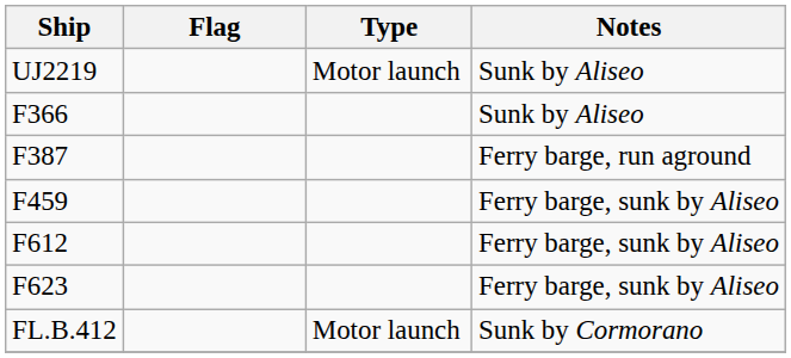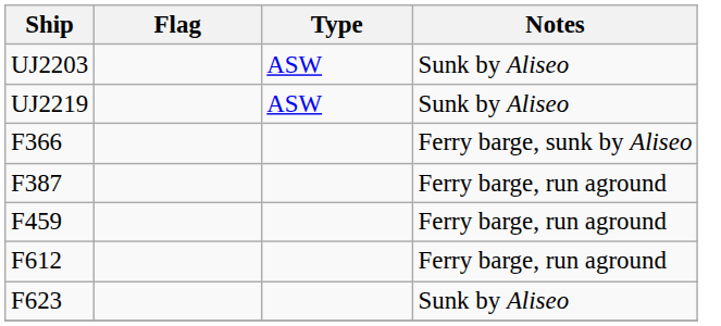+ row: UJ2203 | ASW | Sunk by Aliseo
UJ2219 | Type: Motor launch -> ASW
F366 | Notes: Sunk by Aliseo -> Ferry barge, sunk by Aliseo
F459 | Notes: Ferry barge, sunk by Aliseo -> Ferry barge, run aground
F612 | Notes: Ferry barge, sunk by Aliseo -> Ferry barge, run aground
F623 | Notes: Ferry barge, sunk by Aliseo -> Sunk by Aliseo
- row: FL.B.412 | Motor launch | Sunk by Cormorano
